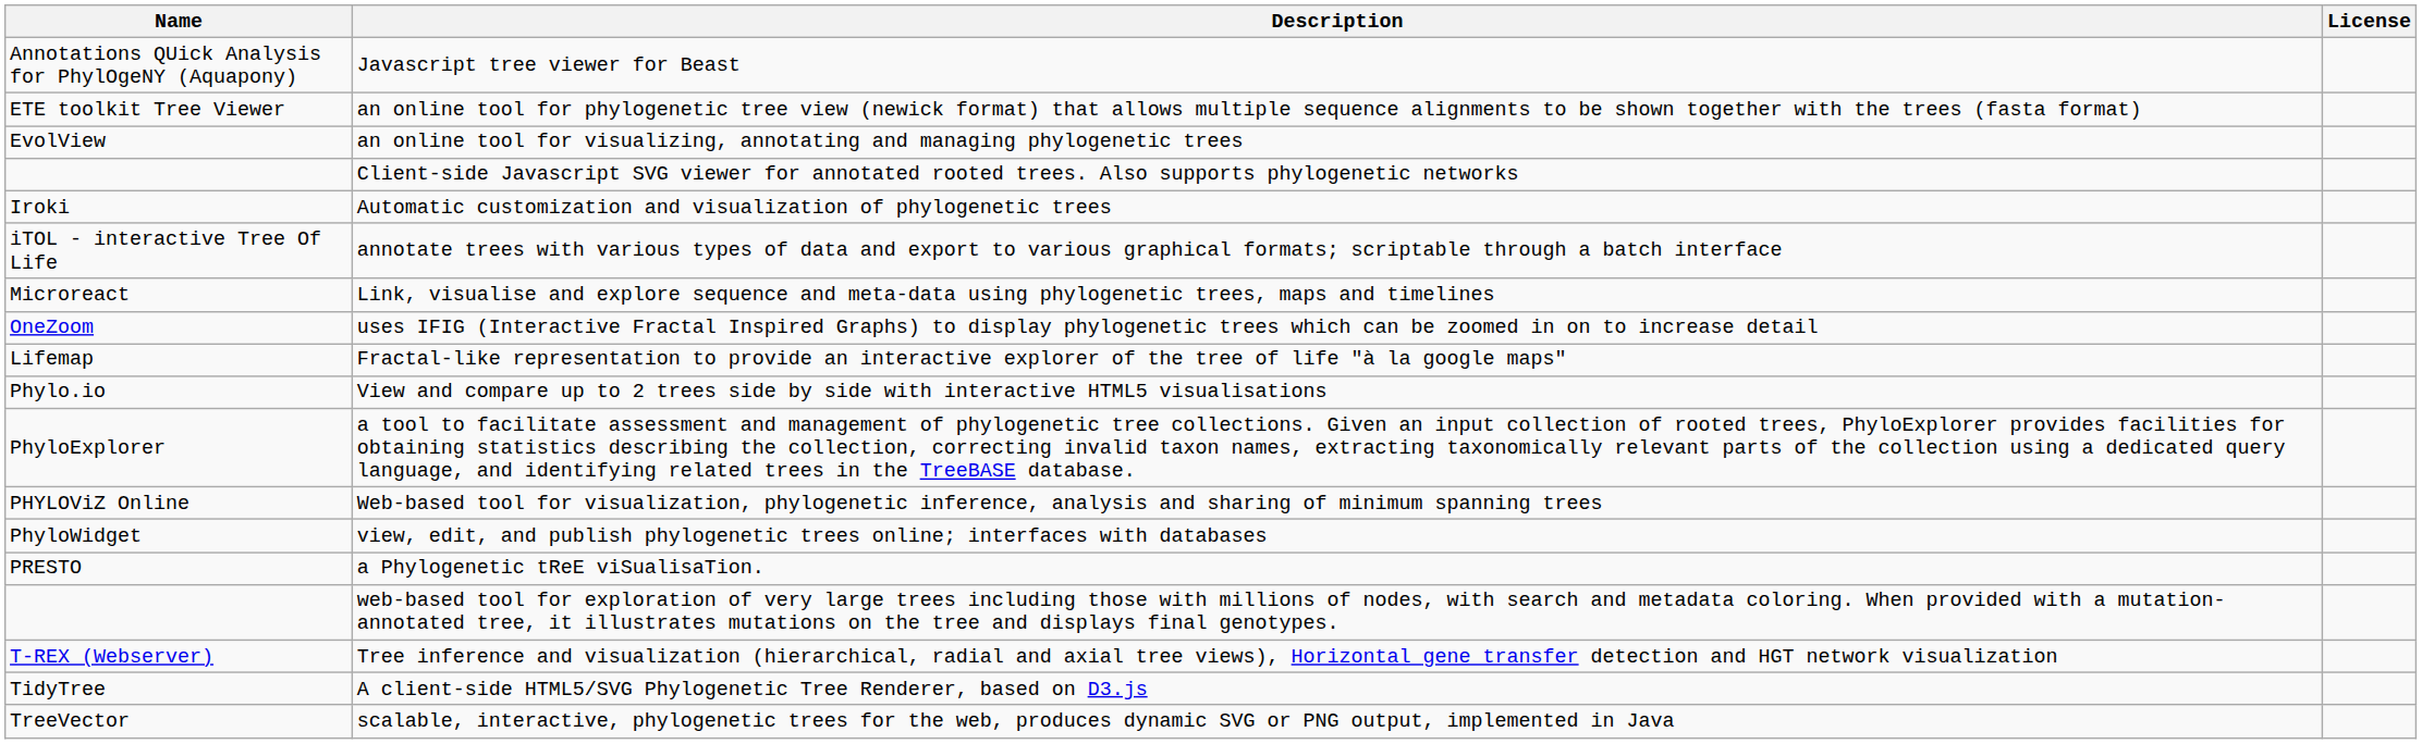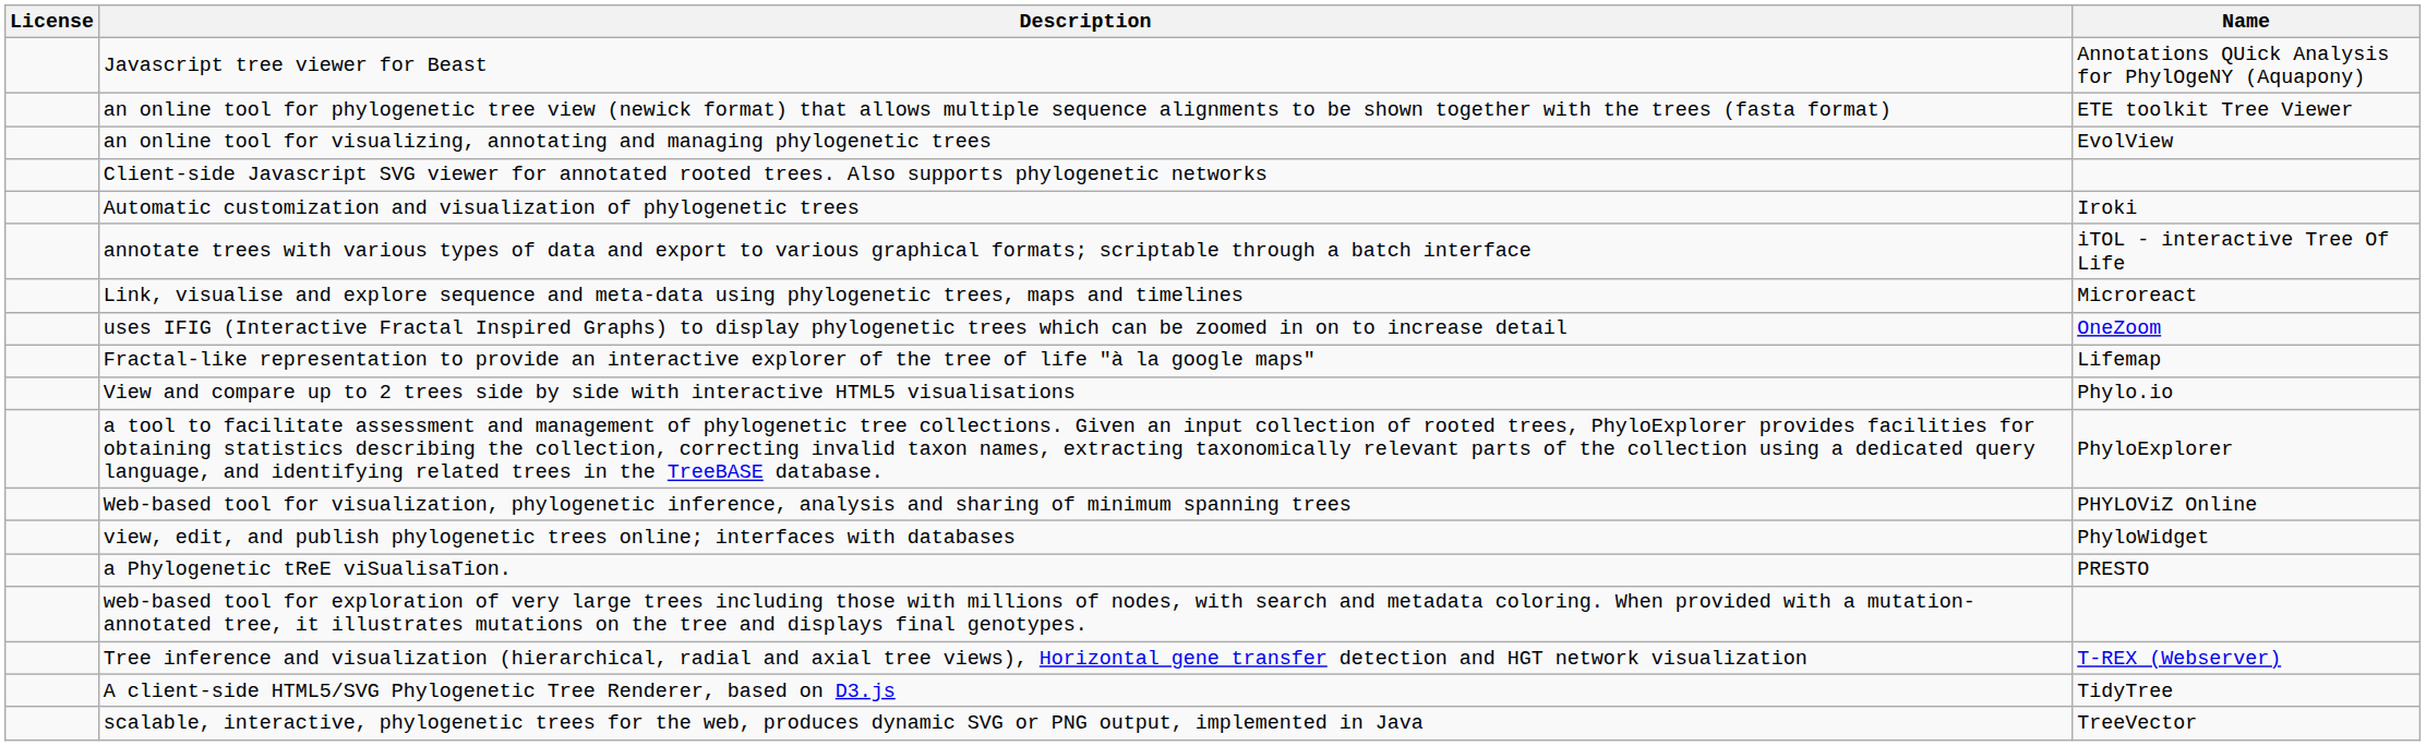columns swapped: Name <-> License
